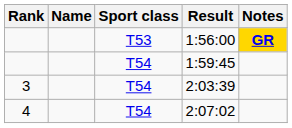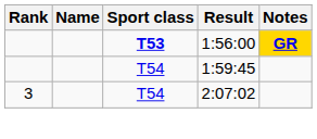1:56:00 | Sport class: normal -> bold
- row: 3 | T54 | 2:03:39
2:07:02 | Rank: 4 -> 3
